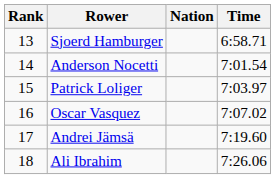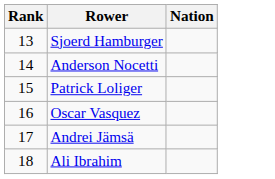- column: Time | 6:58.71 | 7:01.54 | 7:03.97 | 7:07.02 | 7:19.60 | 7:26.06
